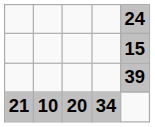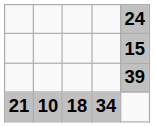21 | column 3: 20 -> 18
